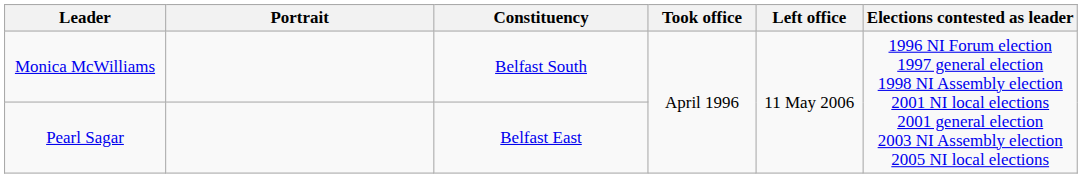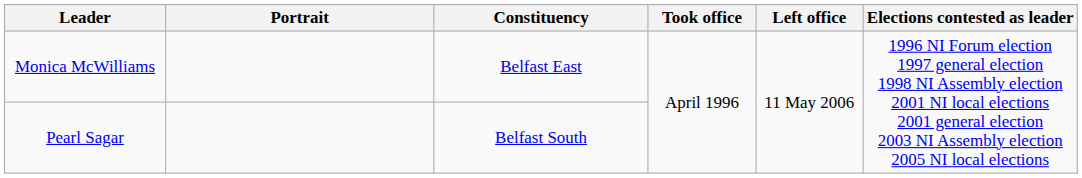Monica McWilliams | Constituency: Belfast South -> Belfast East
Pearl Sagar | Constituency: Belfast East -> Belfast South
